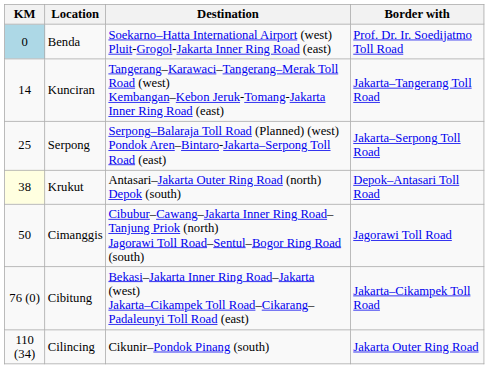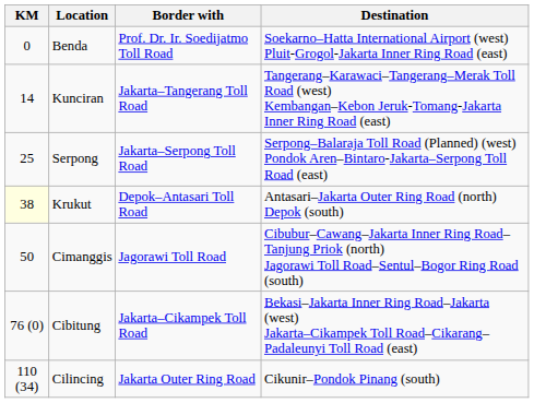columns swapped: Border with <-> Destination
Benda | KM: lightblue background -> no background
